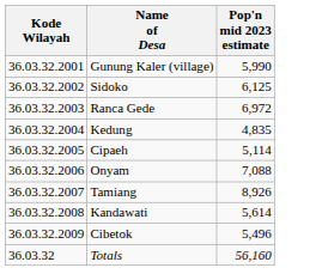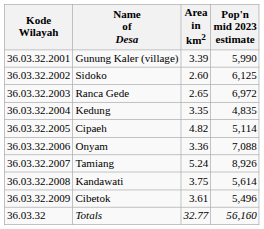+ column: Area in km2 | 3.39 | 2.60 | 2.65 | 3.35 | 4.82 | 3.36 | 5.24 | 3.75 | 3.61 | 32.77
